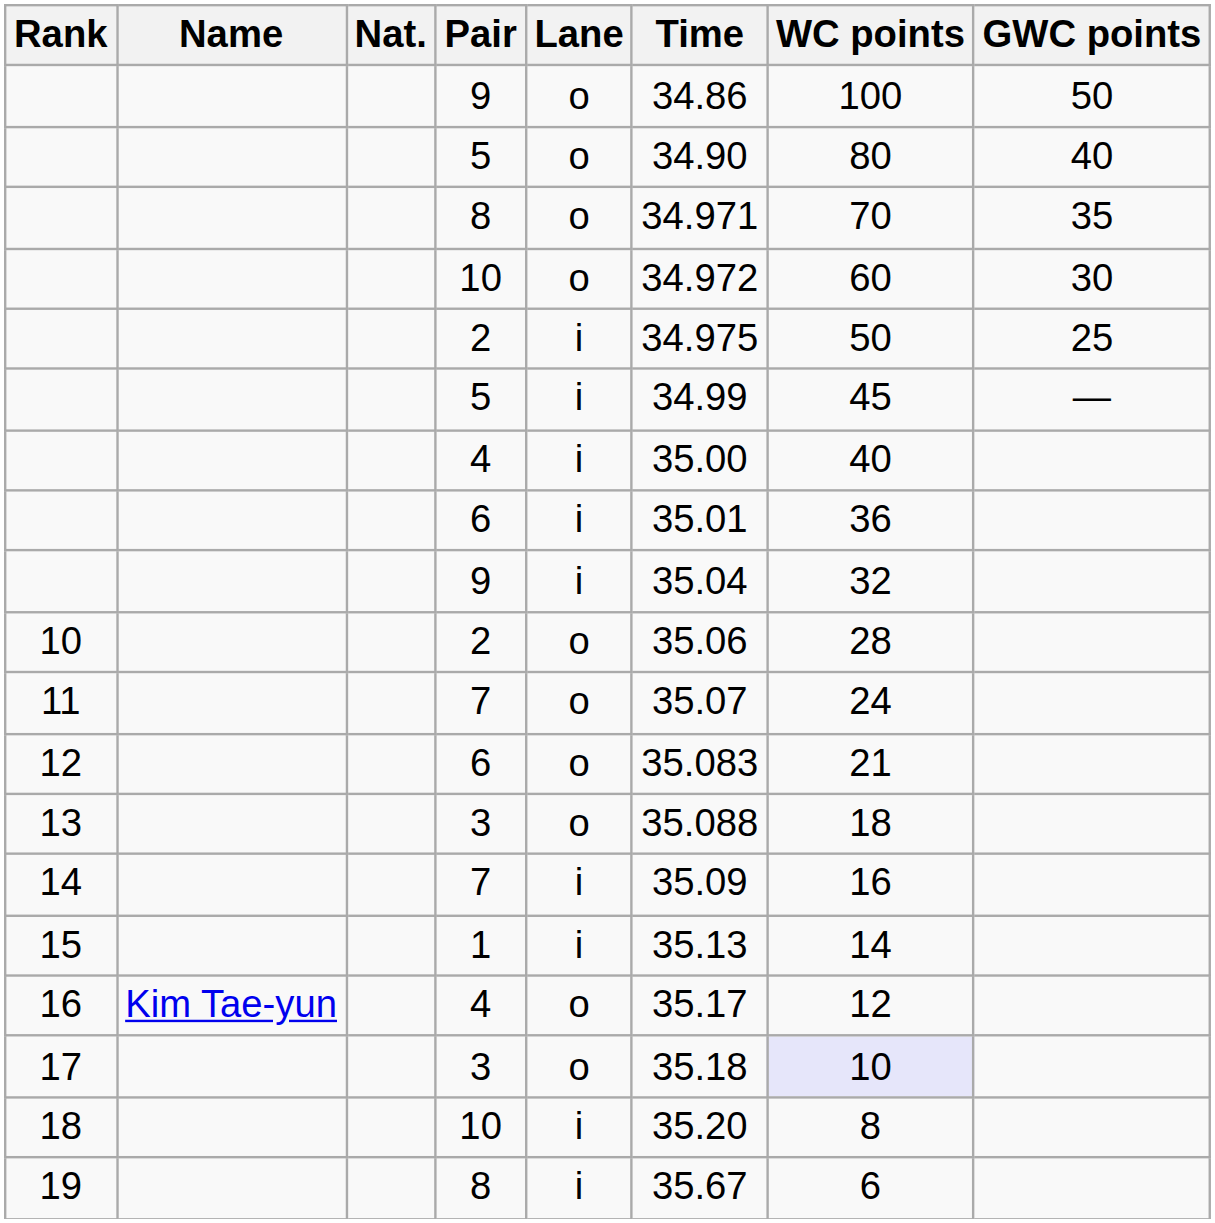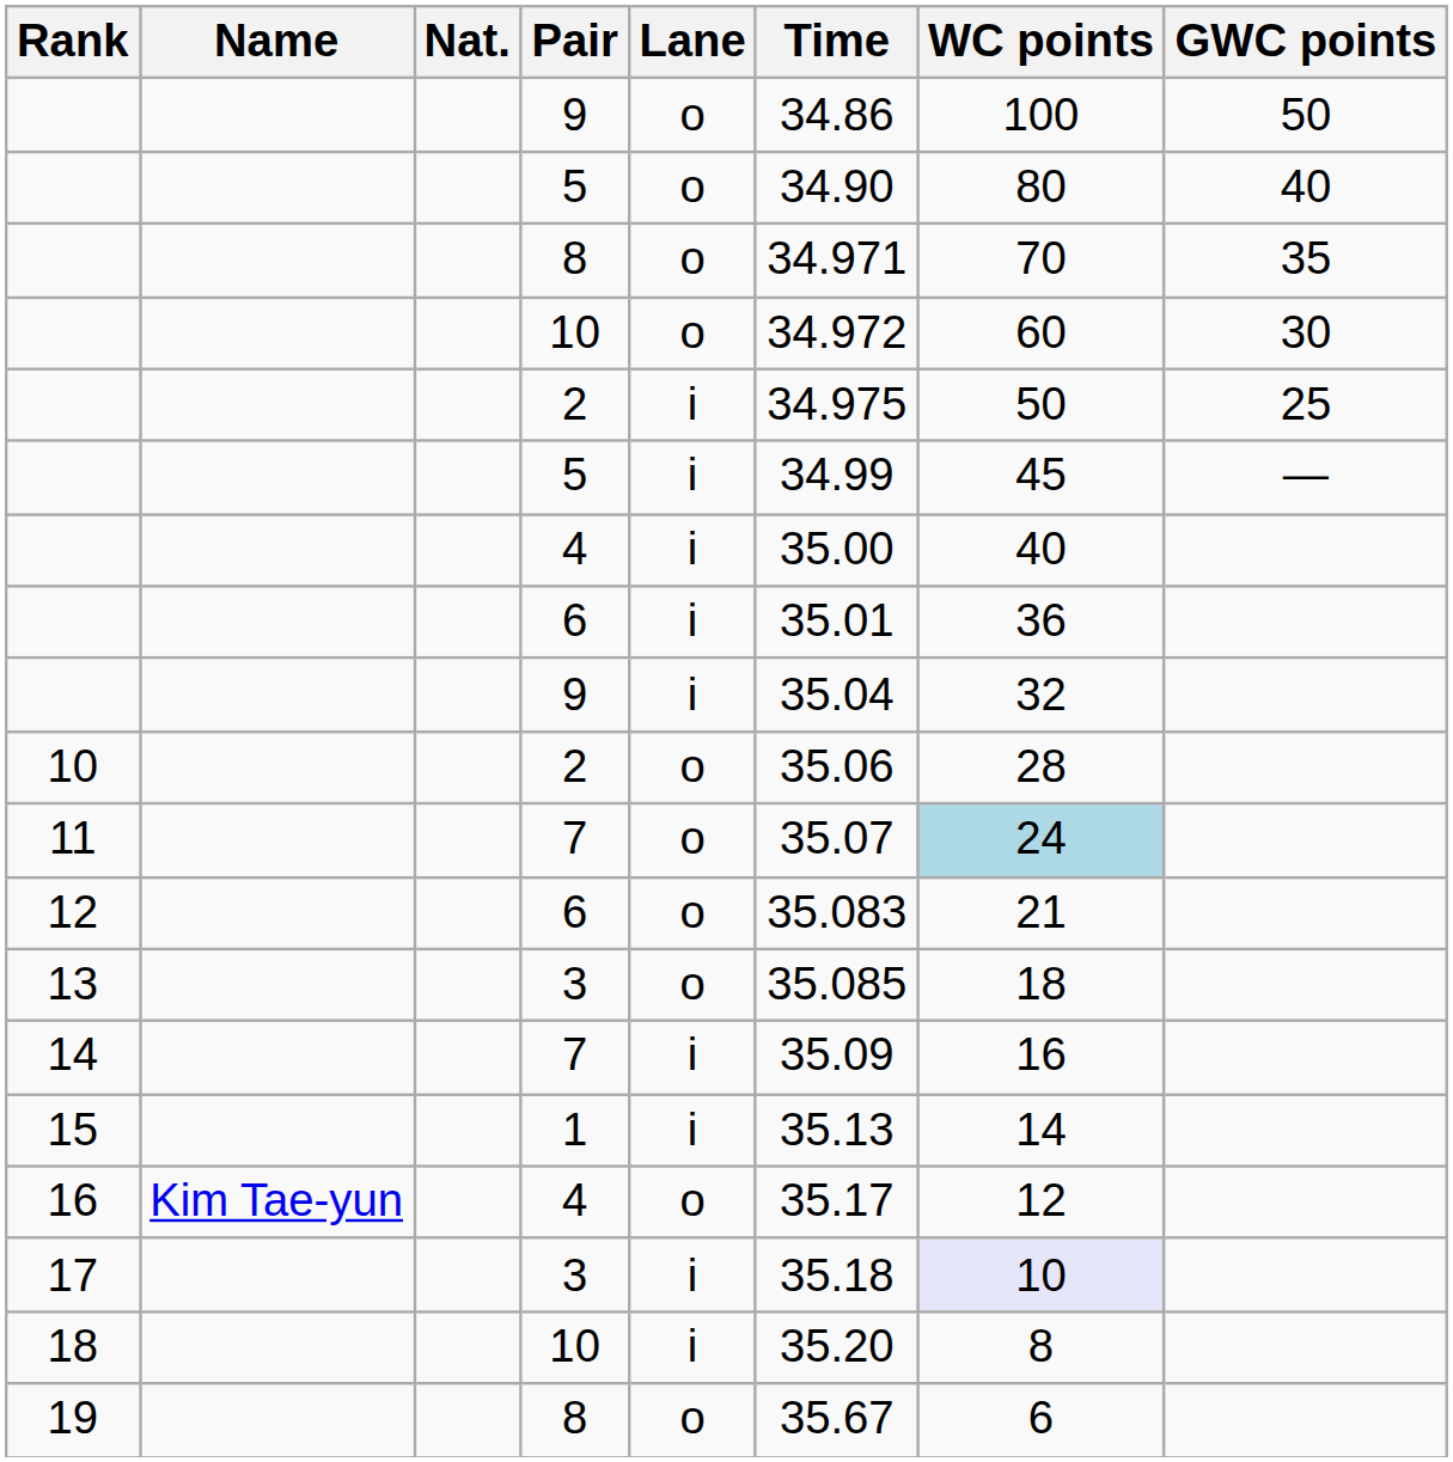11 | WC points: no background -> lightblue background
13 | Time: 35.088 -> 35.085
17 | Lane: o -> i
19 | Lane: i -> o
